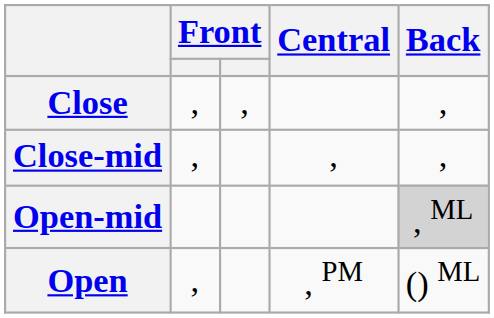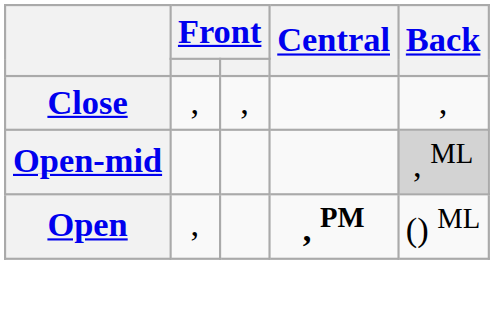- row: Close-mid | , | , | ,
Open | Central: normal -> bold
